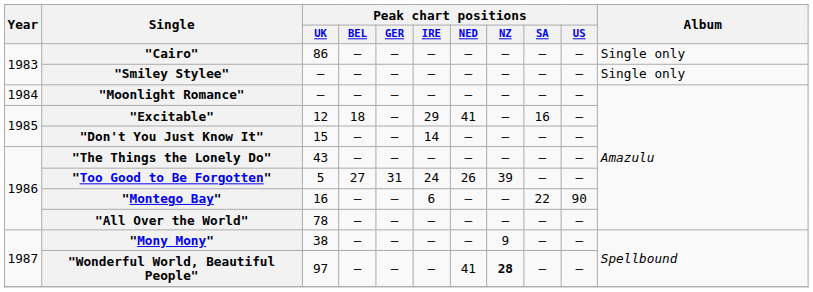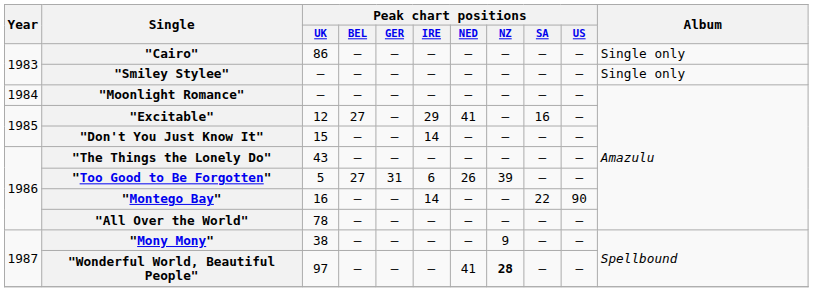"Excitable" | Peak chart positions / BEL: 18 -> 27
"Too Good to Be Forgotten" | Peak chart positions / IRE: 24 -> 6
"Montego Bay" | Peak chart positions / IRE: 6 -> 14
